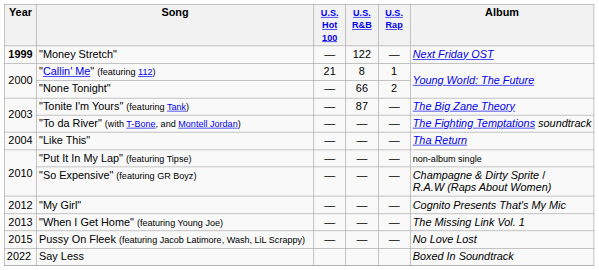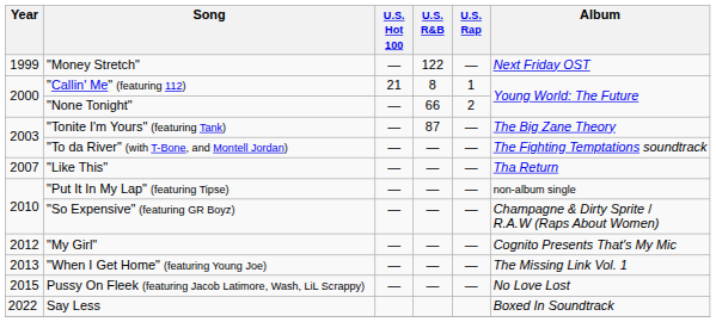"Money Stretch" | Year: bold -> normal
"Like This" | Year: 2004 -> 2007
